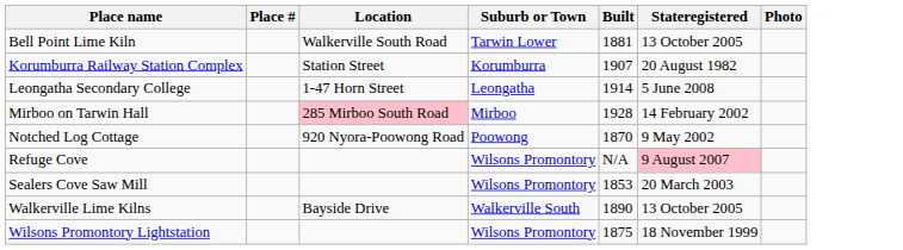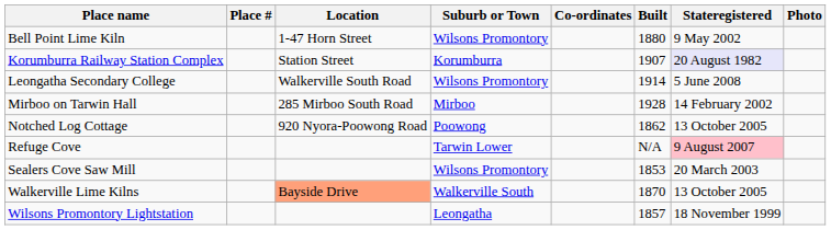+ column: Co-ordinates
Bell Point Lime Kiln | Location: Walkerville South Road -> 1-47 Horn Street
Bell Point Lime Kiln | Suburb or Town: Tarwin Lower -> Wilsons Promontory
Bell Point Lime Kiln | Built: 1881 -> 1880
Bell Point Lime Kiln | Stateregistered: 13 October 2005 -> 9 May 2002
Korumburra Railway Station Complex | Stateregistered: no background -> lavender background
Leongatha Secondary College | Location: 1-47 Horn Street -> Walkerville South Road
Leongatha Secondary College | Suburb or Town: Leongatha -> Wilsons Promontory
Mirboo on Tarwin Hall | Location: pink background -> no background
Notched Log Cottage | Built: 1870 -> 1862
Notched Log Cottage | Stateregistered: 9 May 2002 -> 13 October 2005
Refuge Cove | Suburb or Town: Wilsons Promontory -> Tarwin Lower
Walkerville Lime Kilns | Location: no background -> lightsalmon background
Walkerville Lime Kilns | Built: 1890 -> 1870
Wilsons Promontory Lightstation | Suburb or Town: Wilsons Promontory -> Leongatha
Wilsons Promontory Lightstation | Built: 1875 -> 1857
